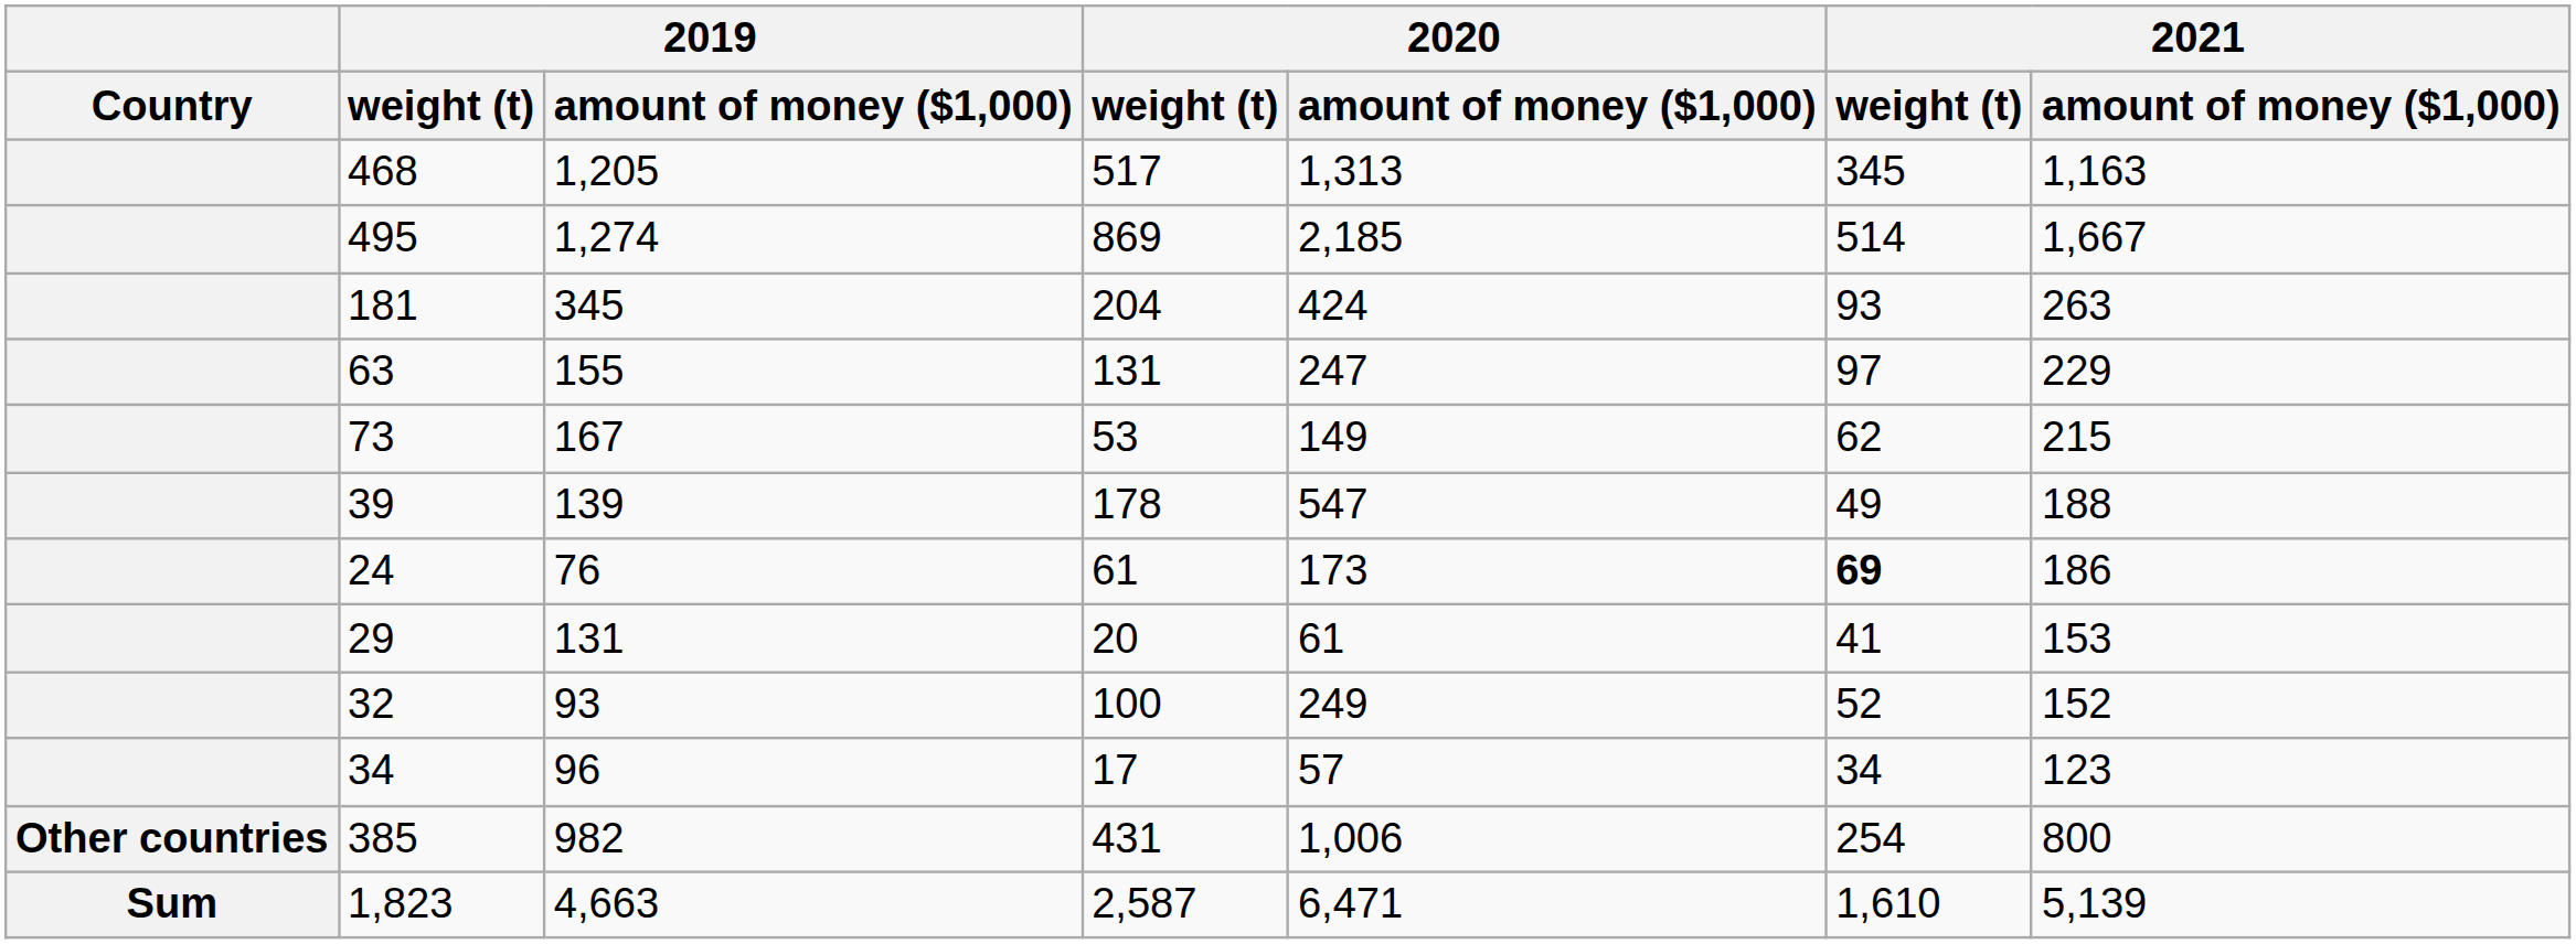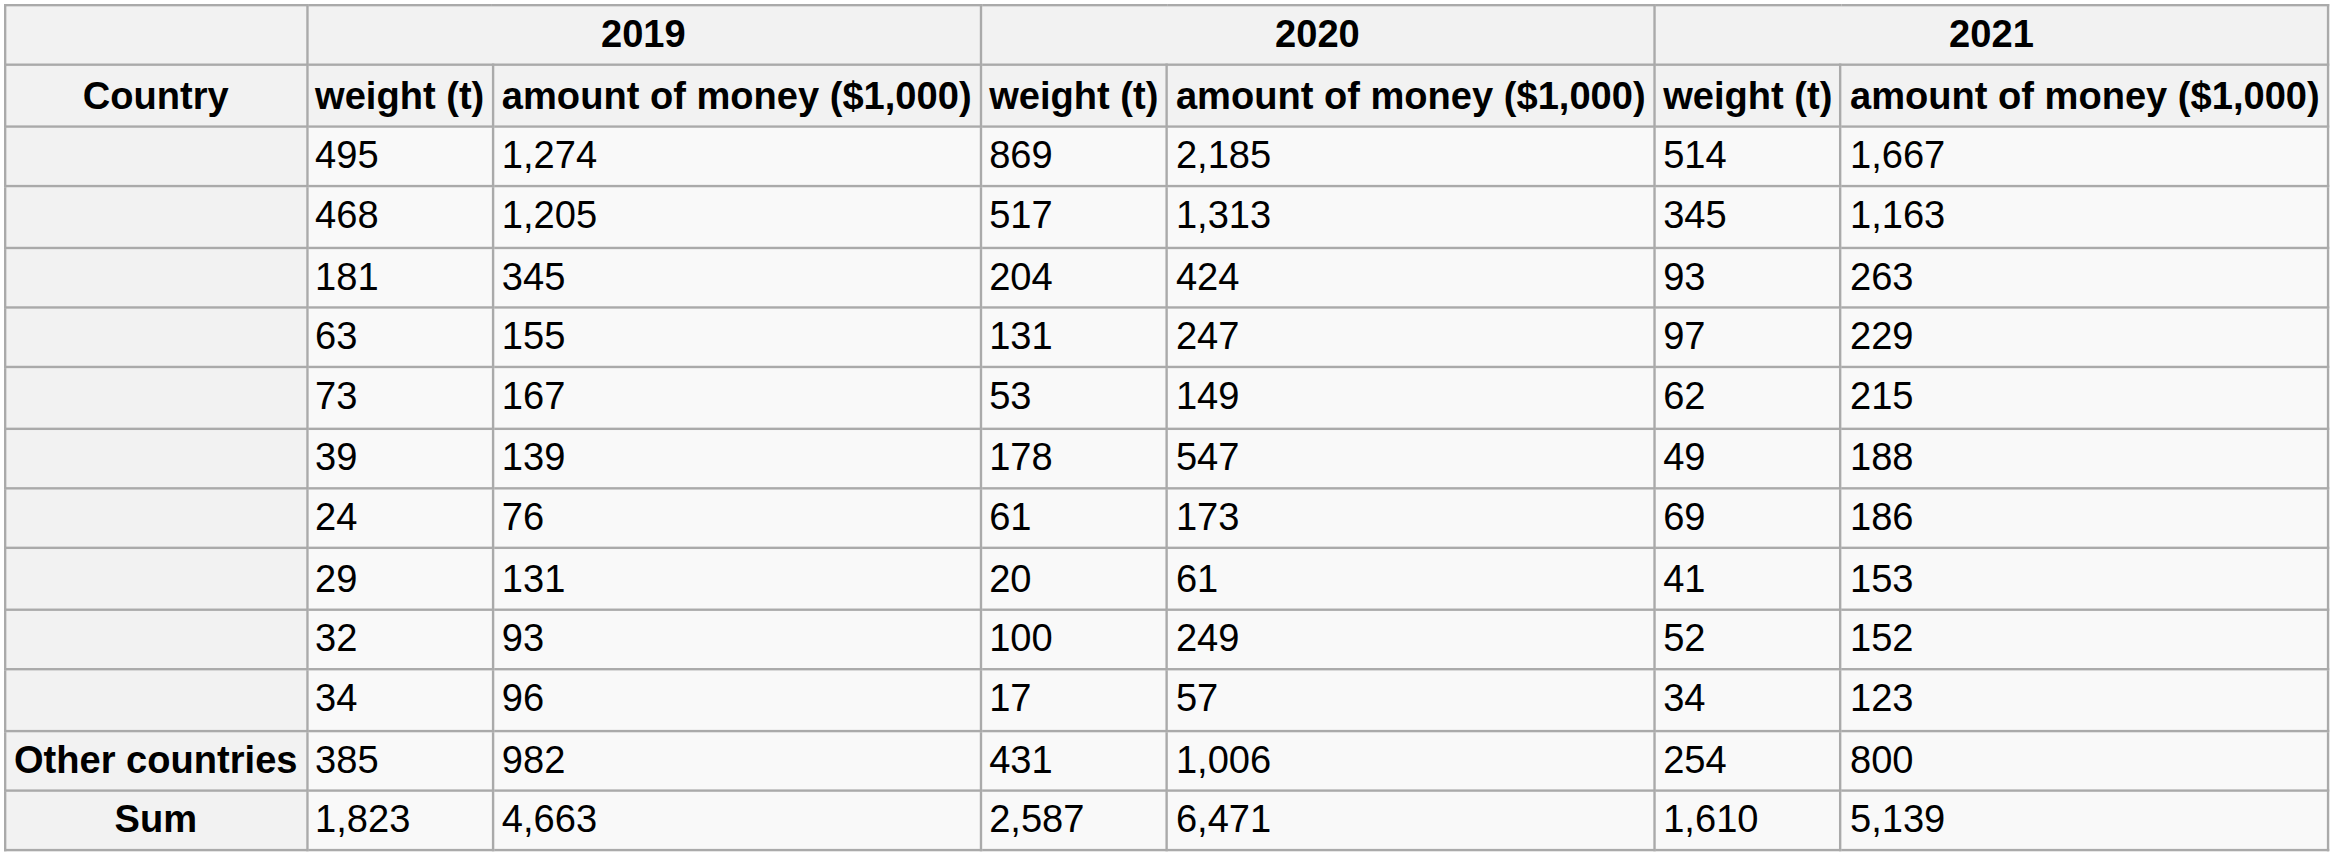rows swapped: 495 <-> 468
24 | 2021 / weight (t): bold -> normal
